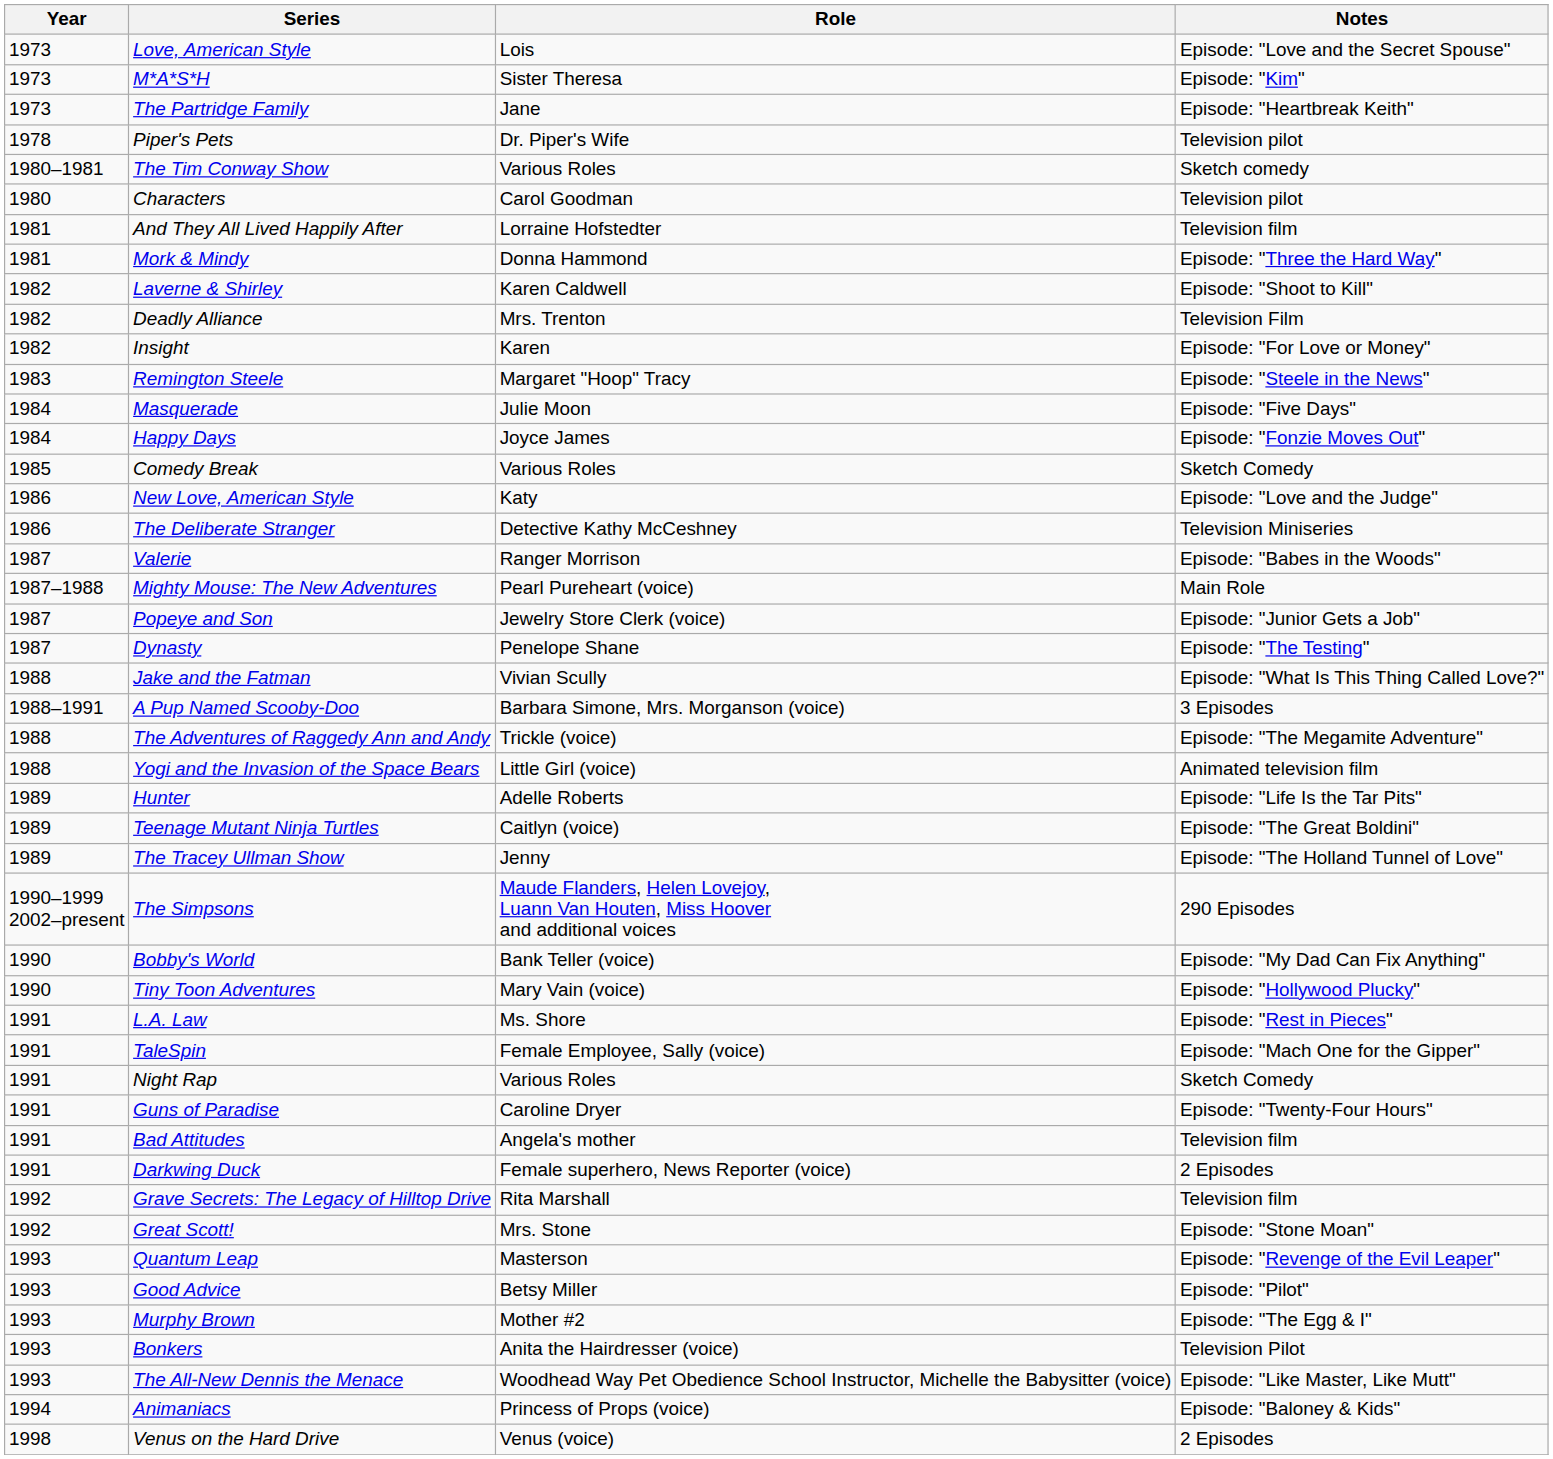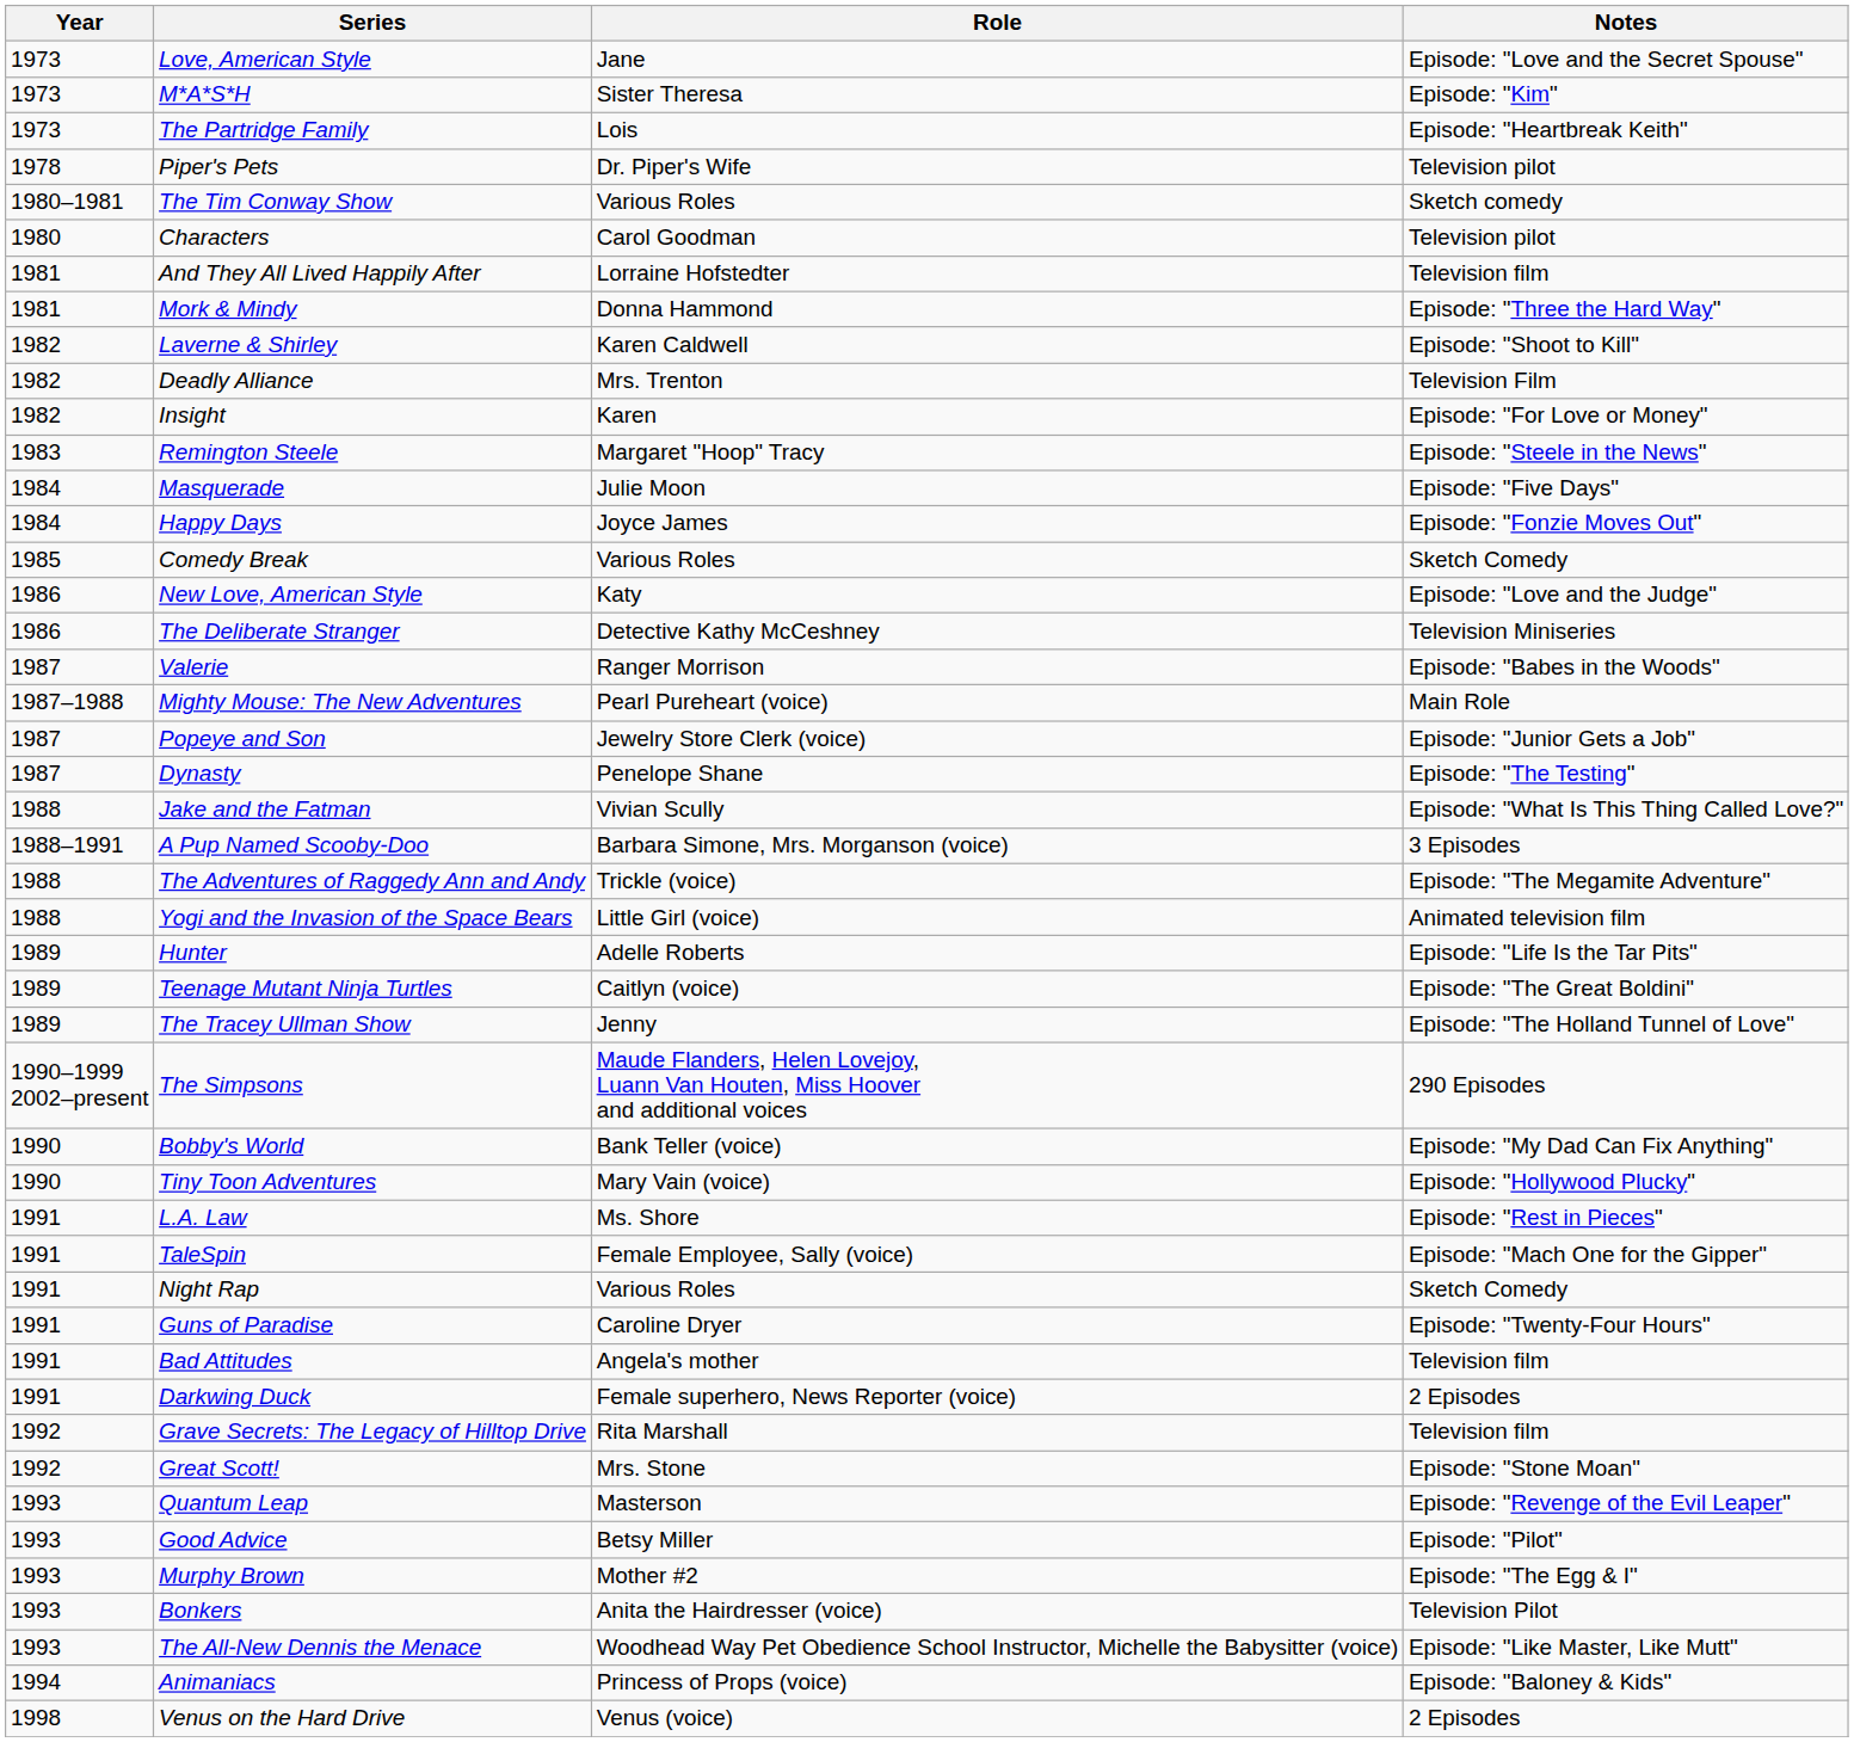Love, American Style | Role: Lois -> Jane
The Partridge Family | Role: Jane -> Lois
